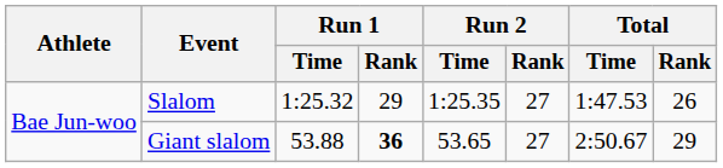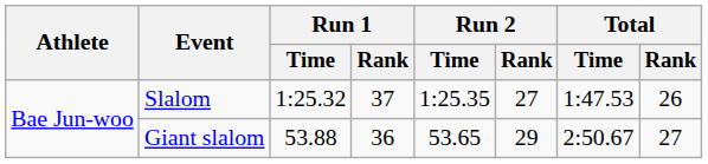Slalom | Run 1 / Rank: 29 -> 37
Giant slalom | Run 1 / Rank: bold -> normal
Giant slalom | Run 2 / Rank: 27 -> 29
Giant slalom | Total / Rank: 29 -> 27
